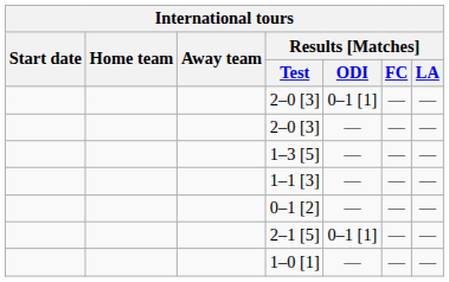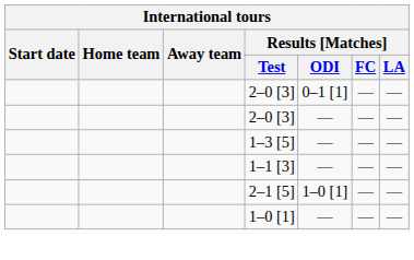- row: 0–1 [2] | — | — | —
2–1 [5] | Results [Matches] / ODI: 0–1 [1] -> 1–0 [1]
